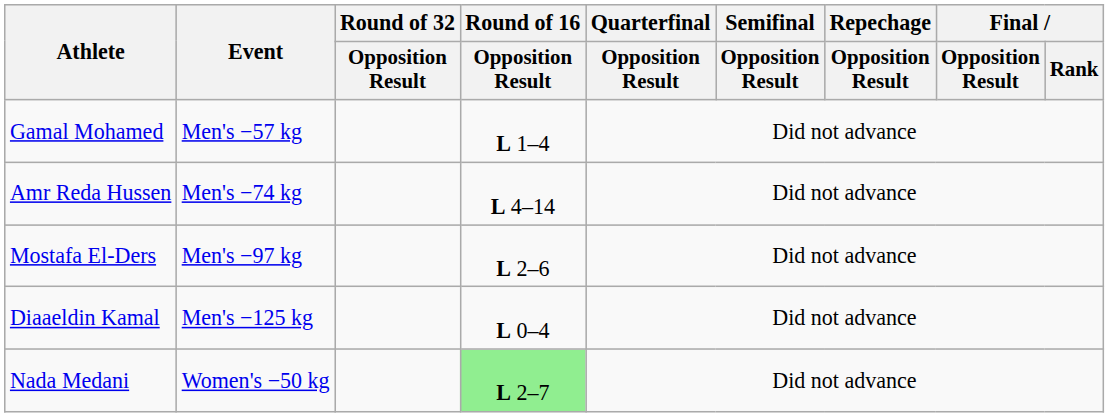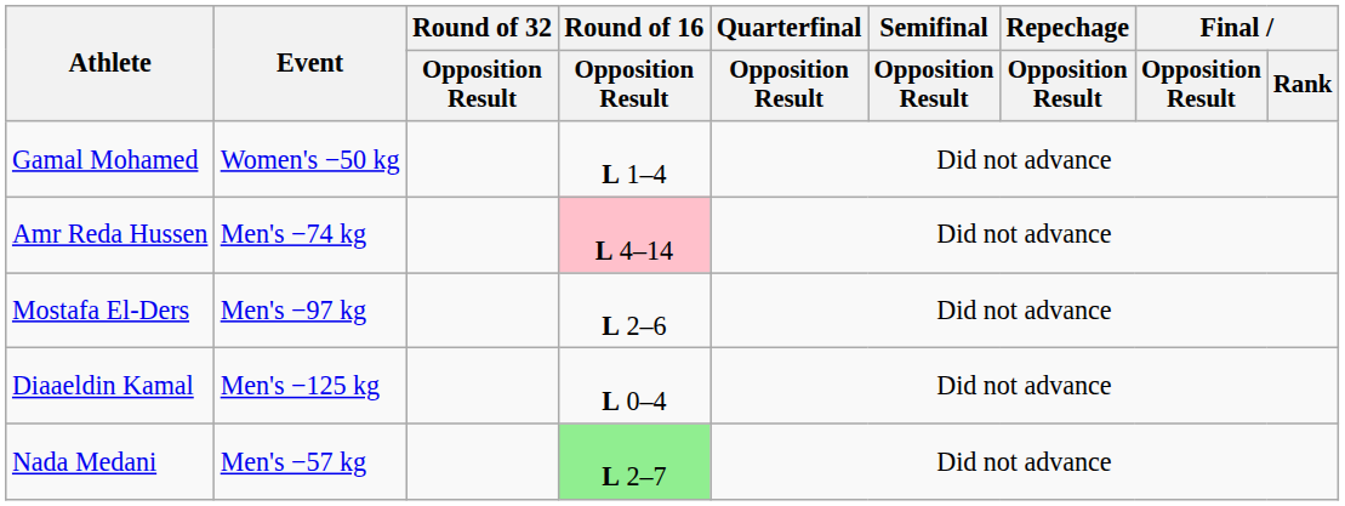Gamal Mohamed | Event: Men's −57 kg -> Women's −50 kg
Amr Reda Hussen | Round of 16 / Opposition Result: no background -> pink background
Nada Medani | Event: Women's −50 kg -> Men's −57 kg
